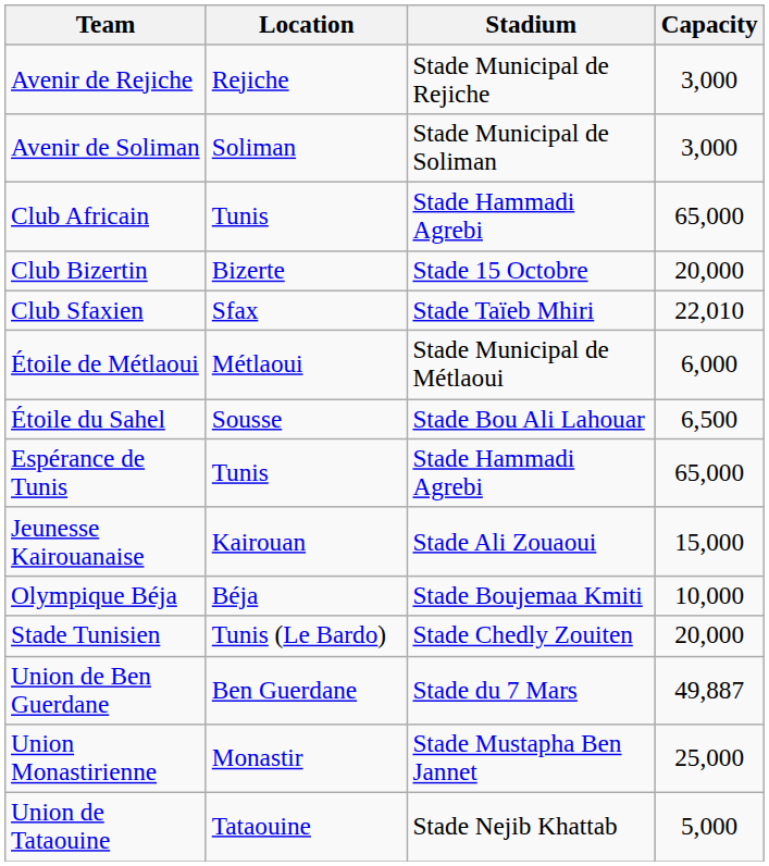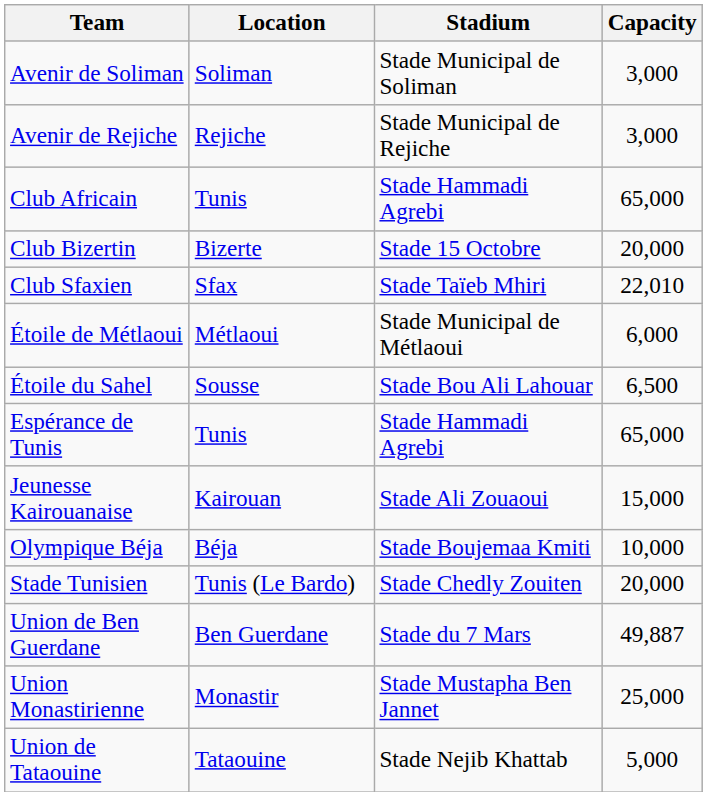rows swapped: Avenir de Rejiche <-> Avenir de Soliman
